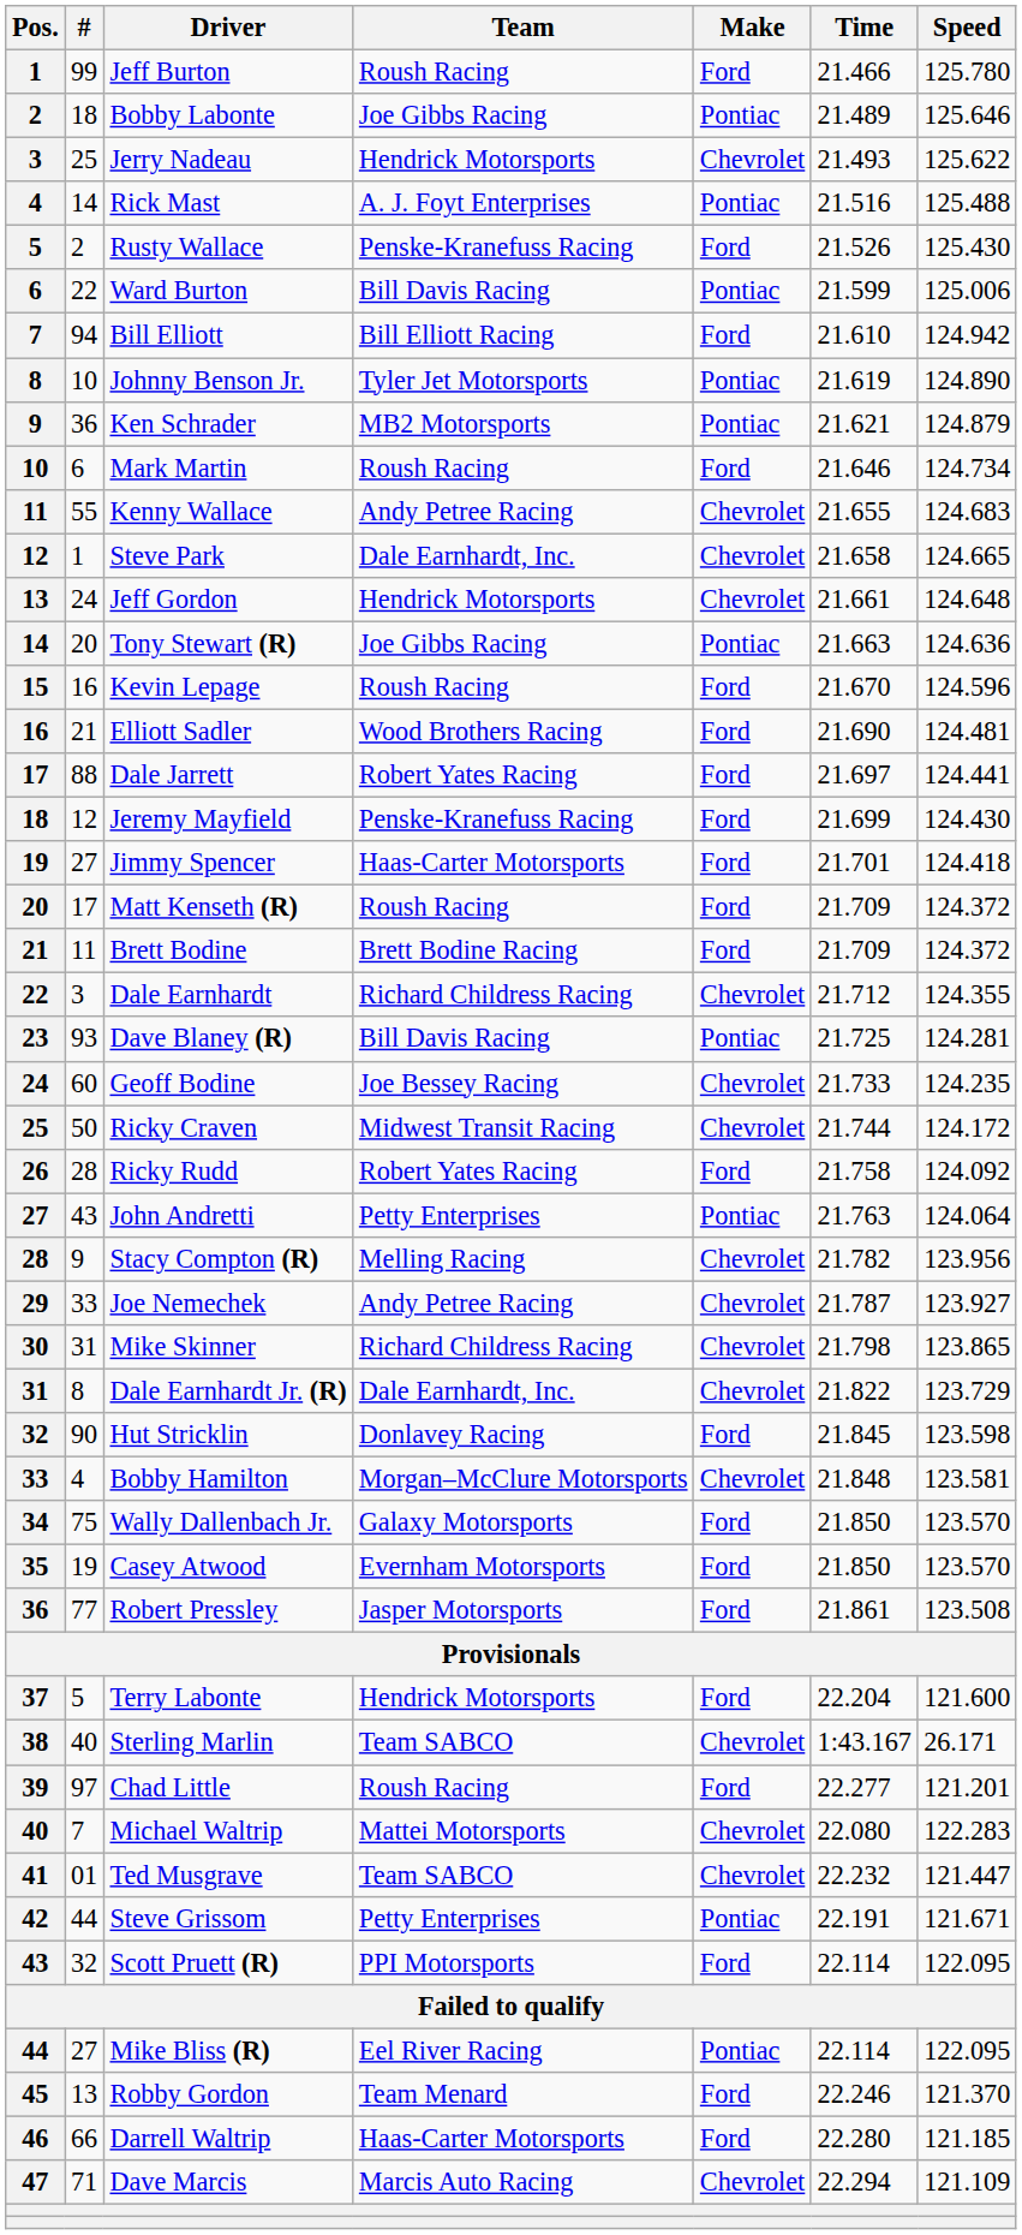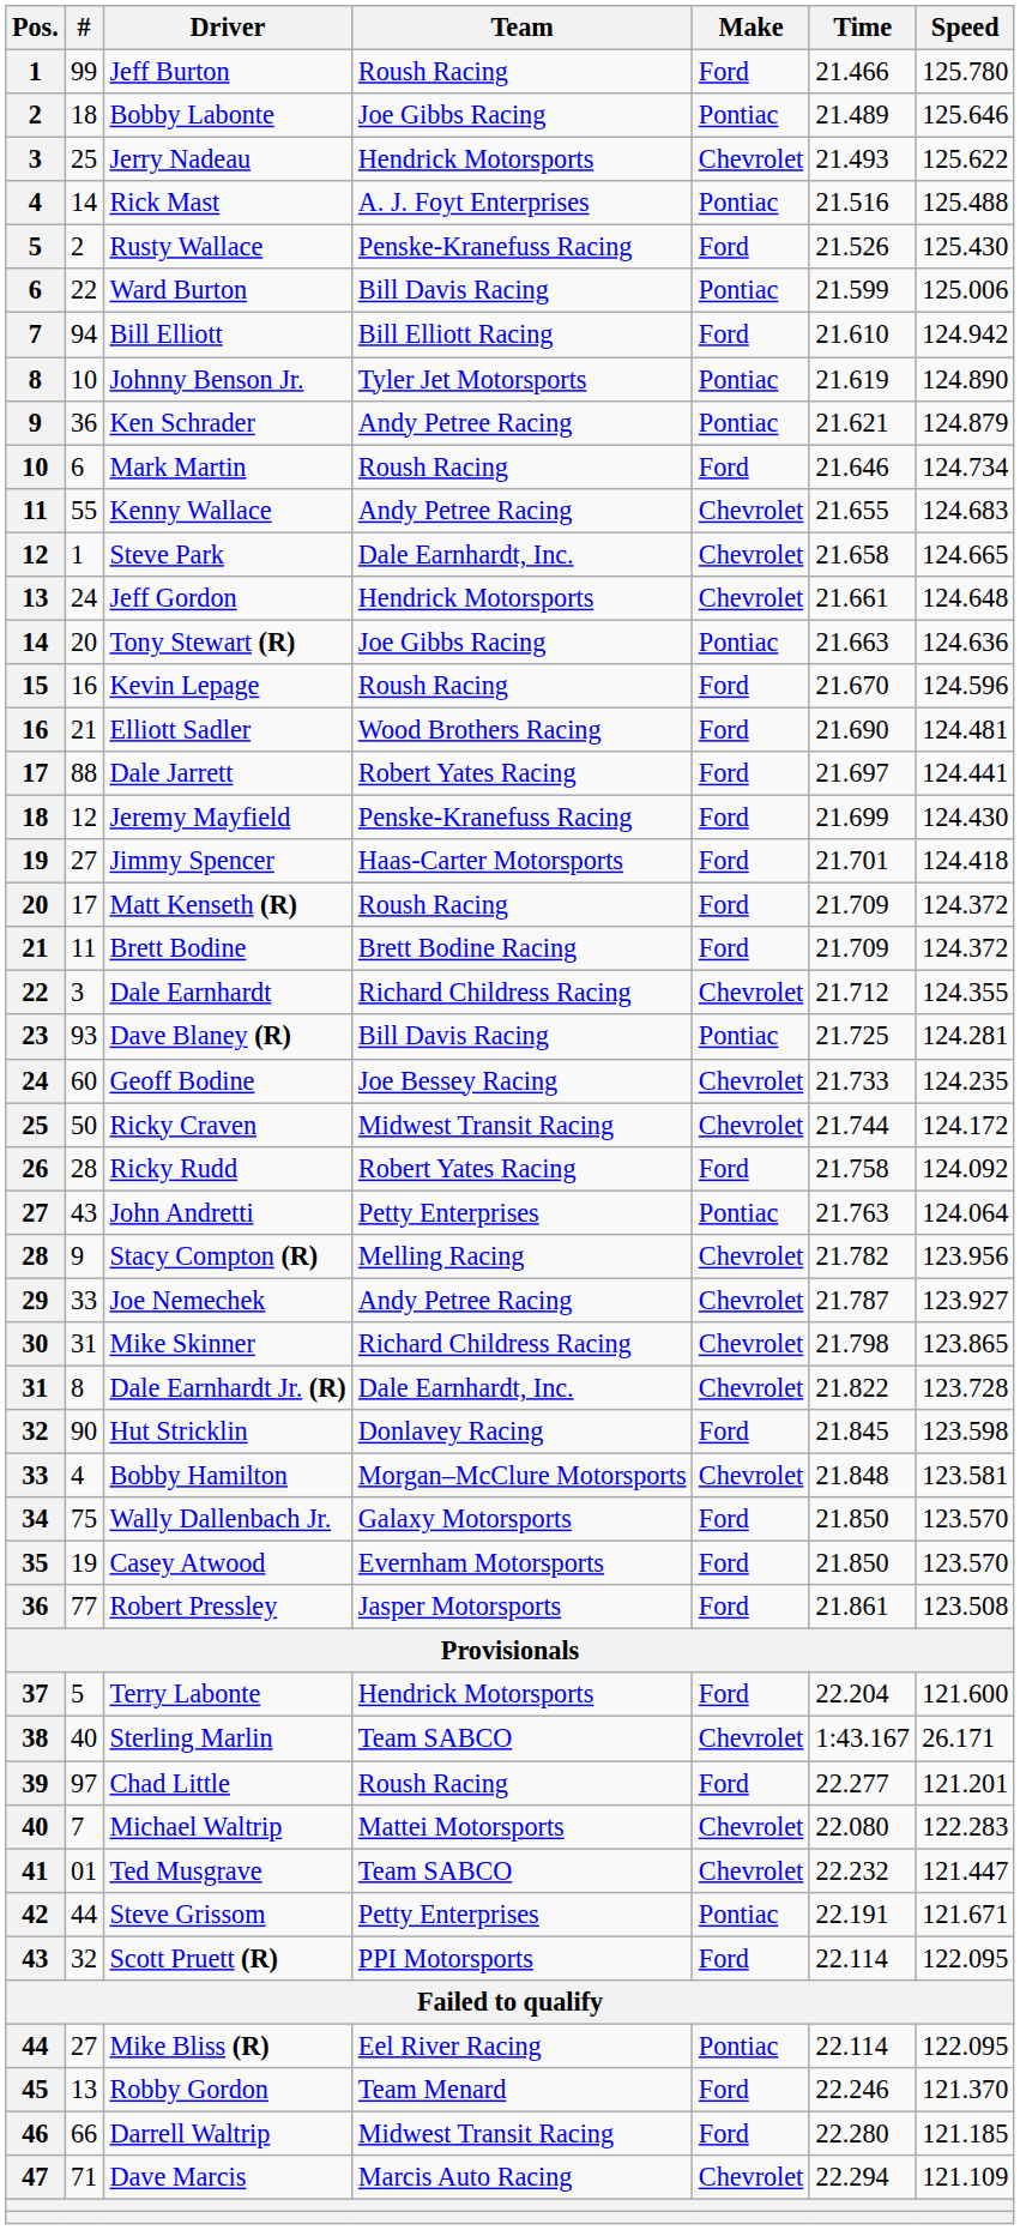Ken Schrader | Team: MB2 Motorsports -> Andy Petree Racing
Dale Earnhardt Jr. (R) | Speed: 123.729 -> 123.728
Darrell Waltrip | Team: Haas-Carter Motorsports -> Midwest Transit Racing
